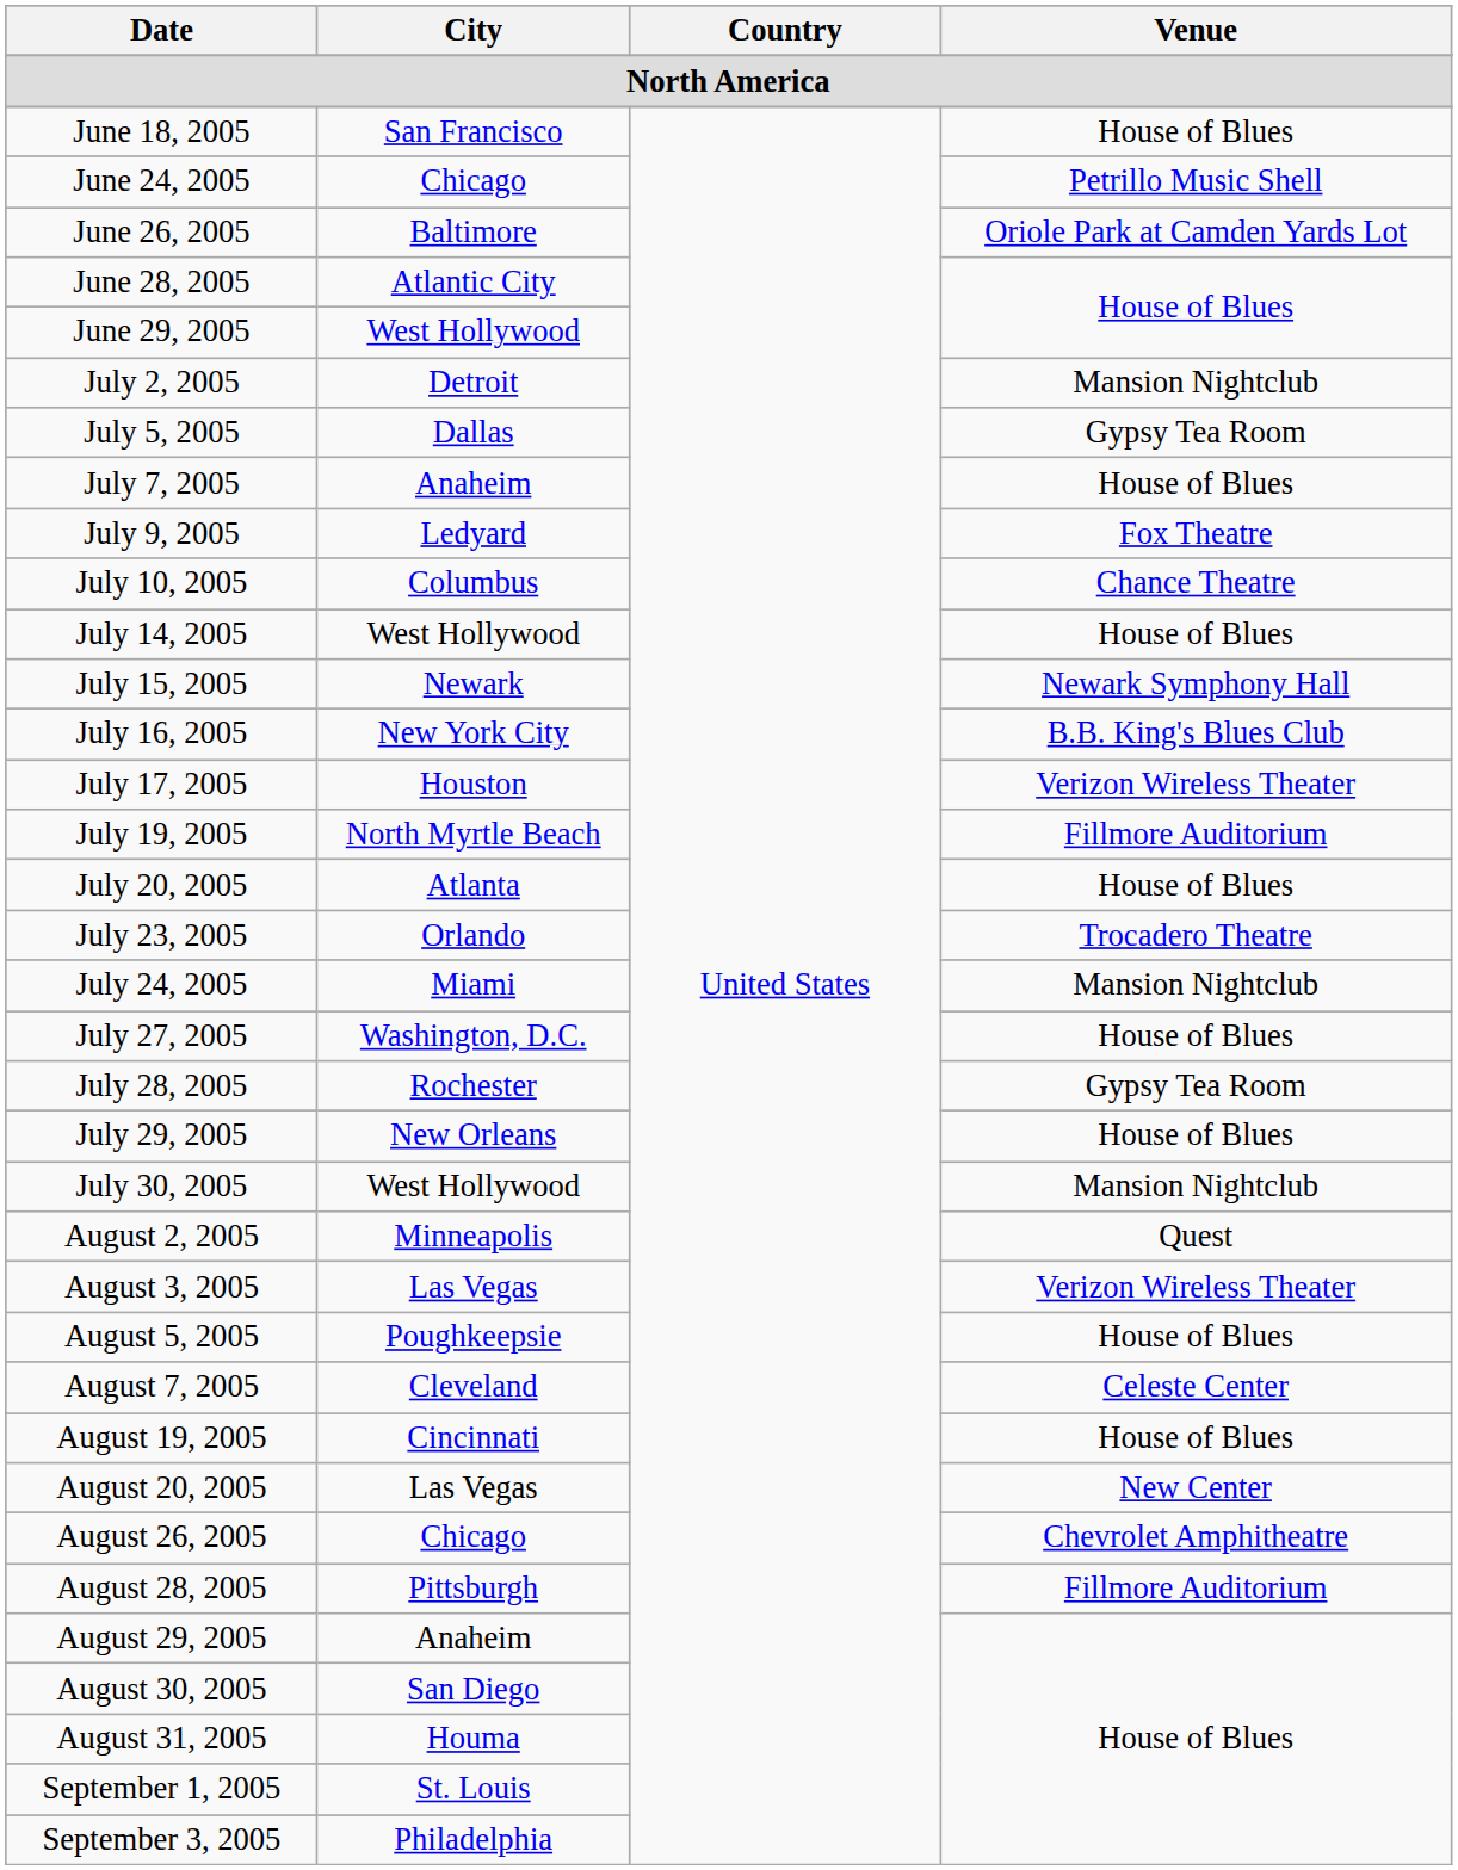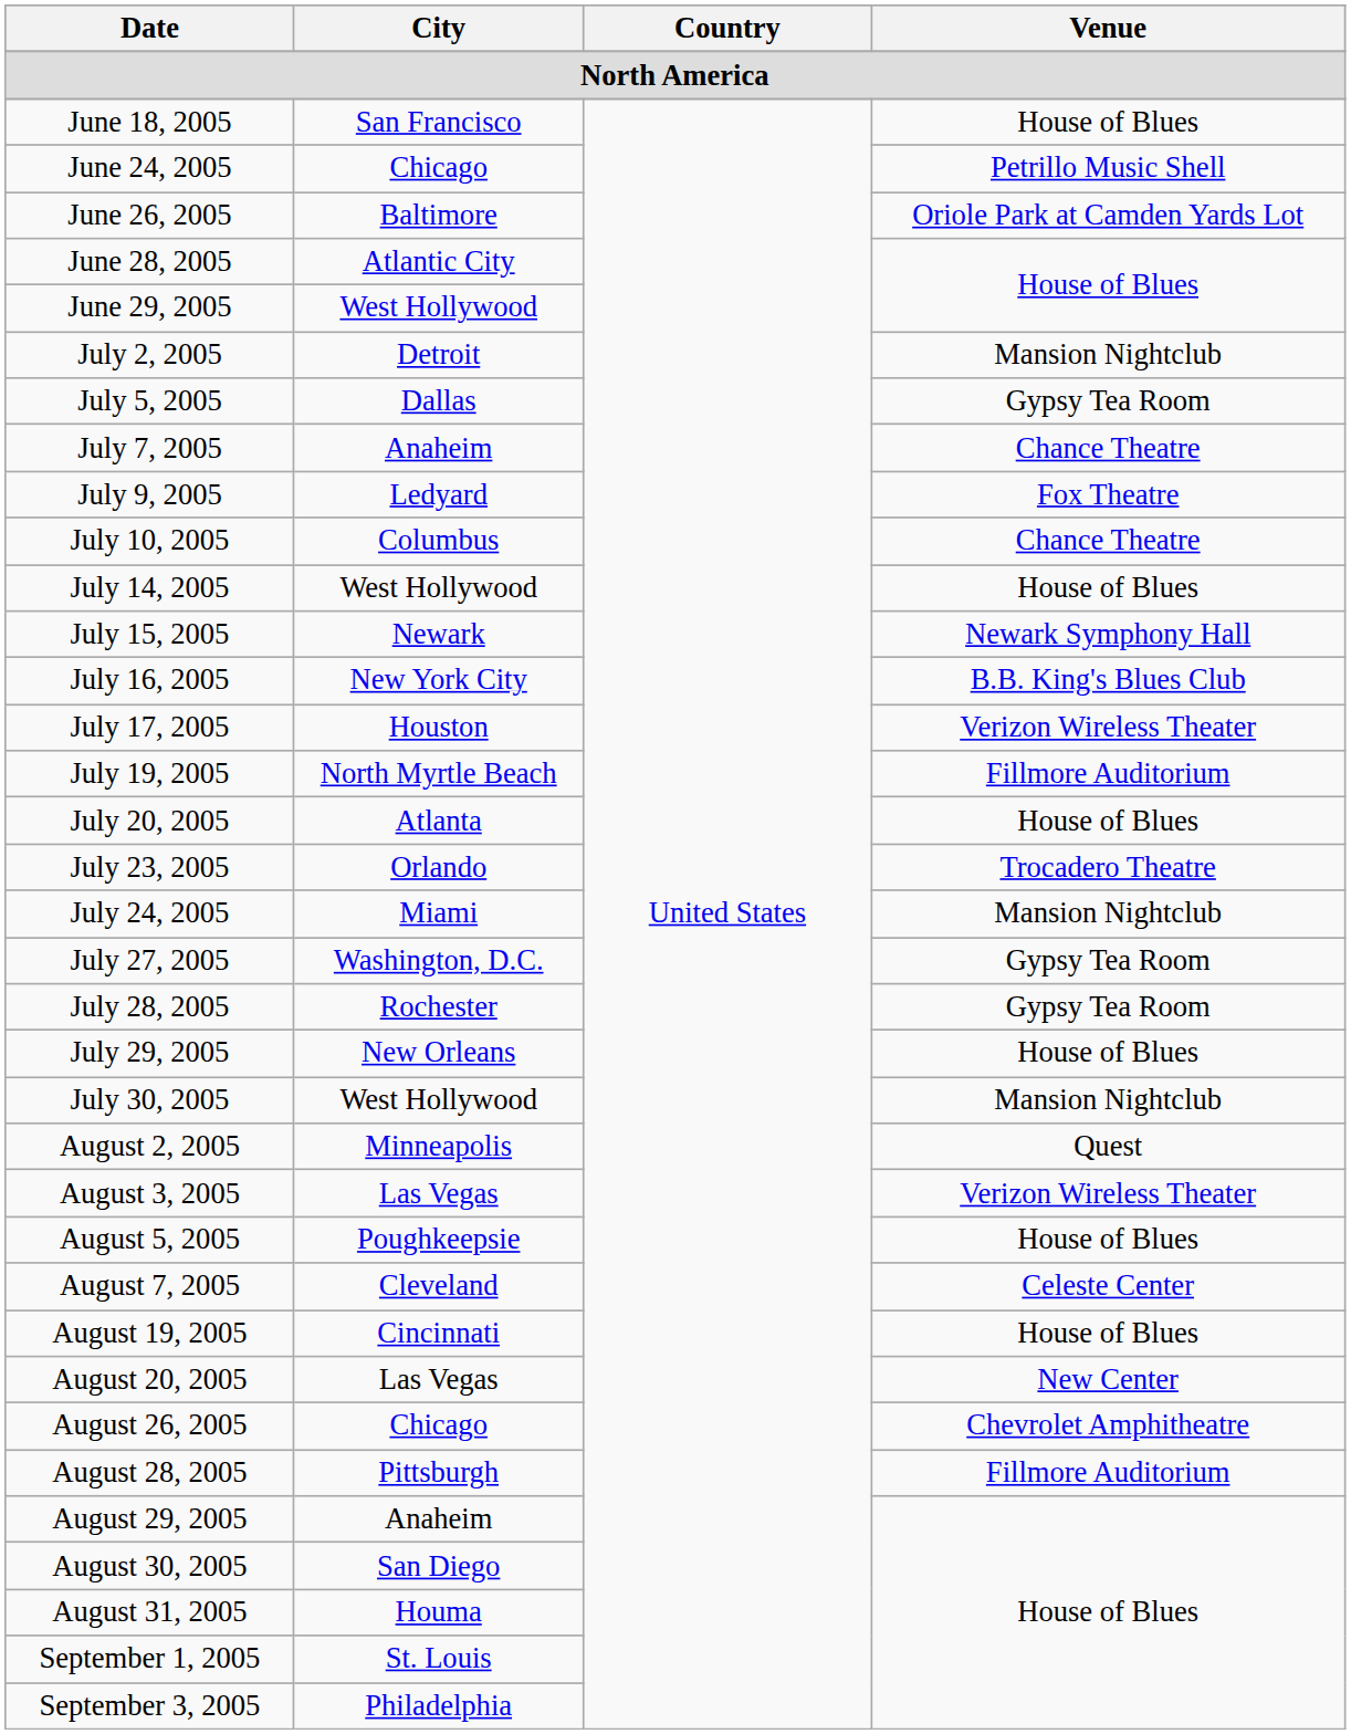July 7, 2005 | Venue: House of Blues -> Chance Theatre
July 27, 2005 | Venue: House of Blues -> Gypsy Tea Room
